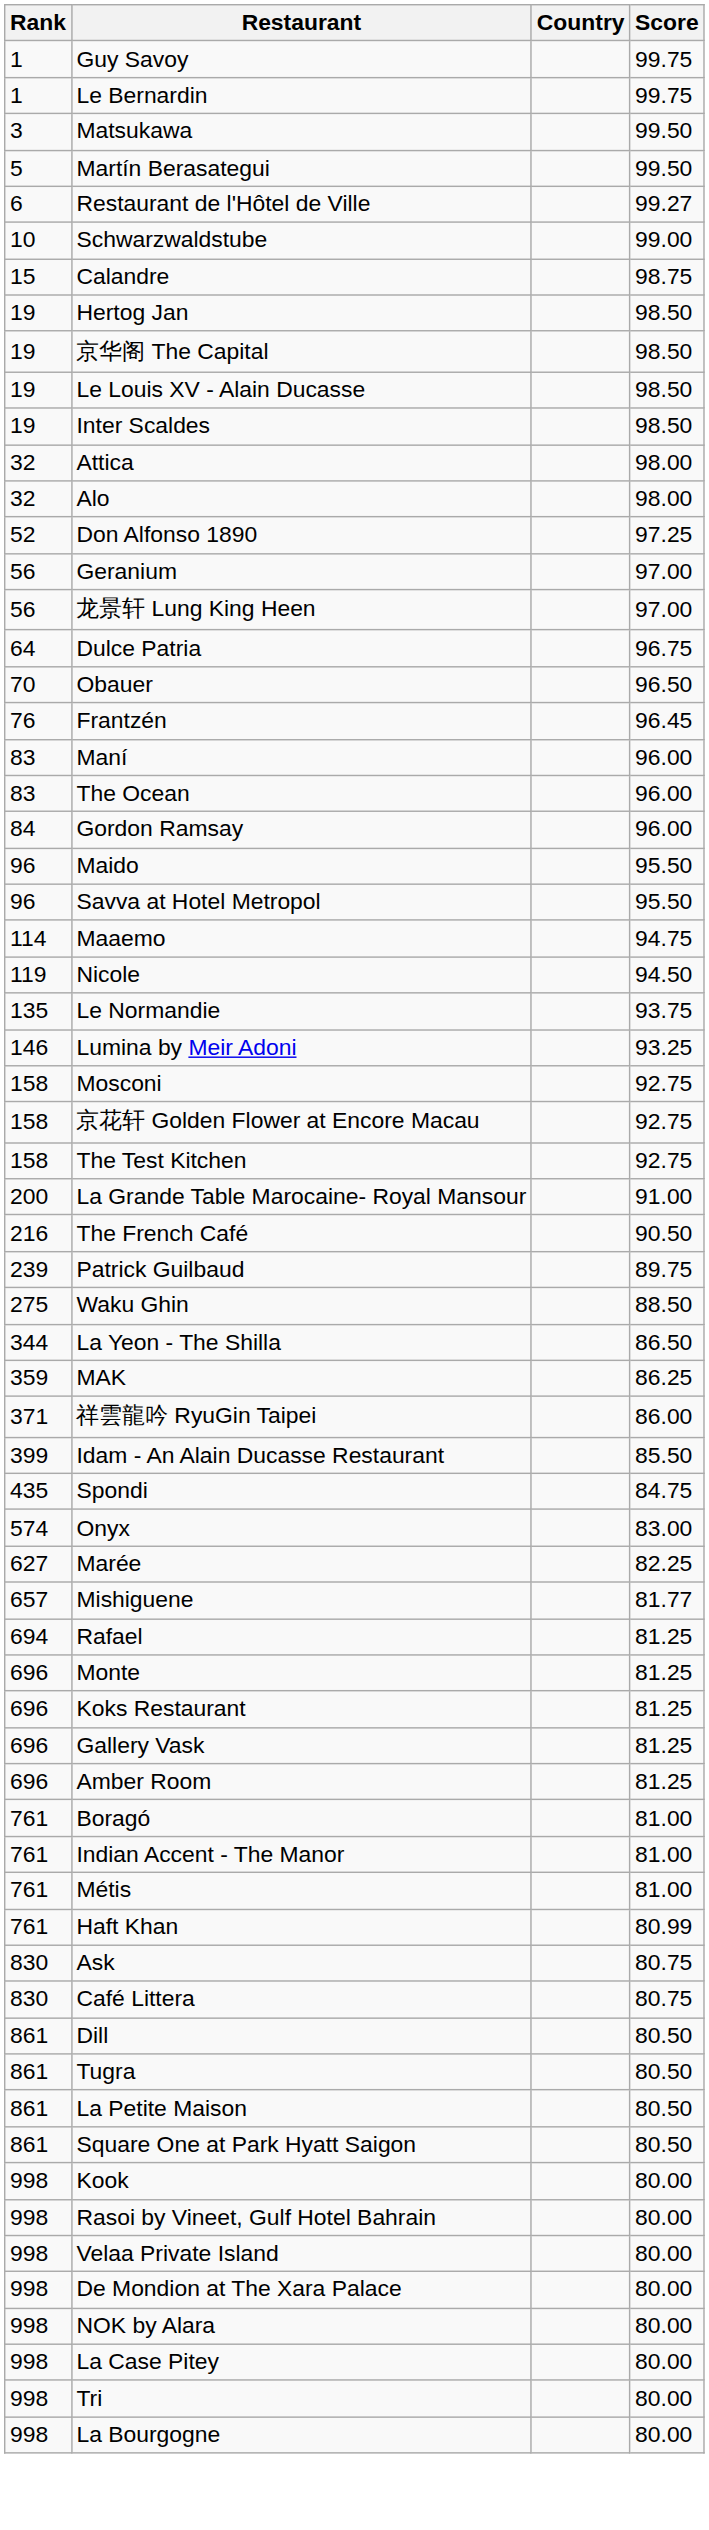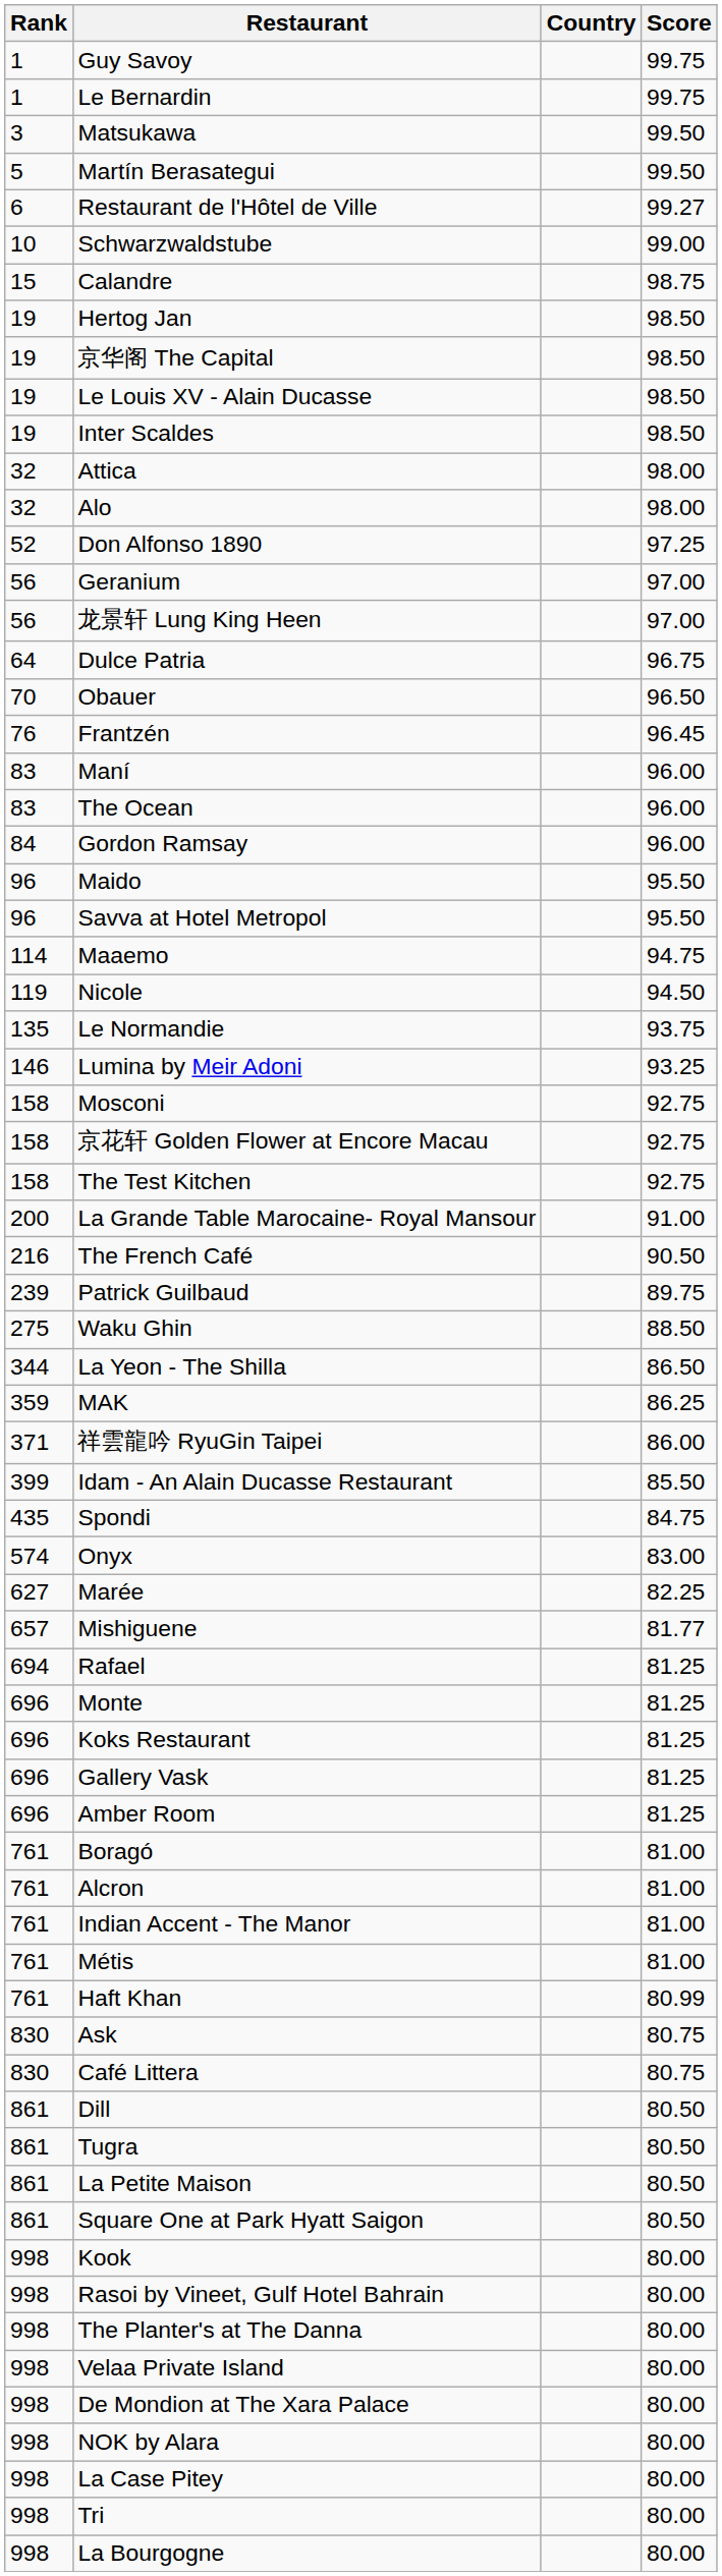+ row: 761 | Alcron | 81.00
+ row: 998 | The Planter's at The Danna | 80.00
